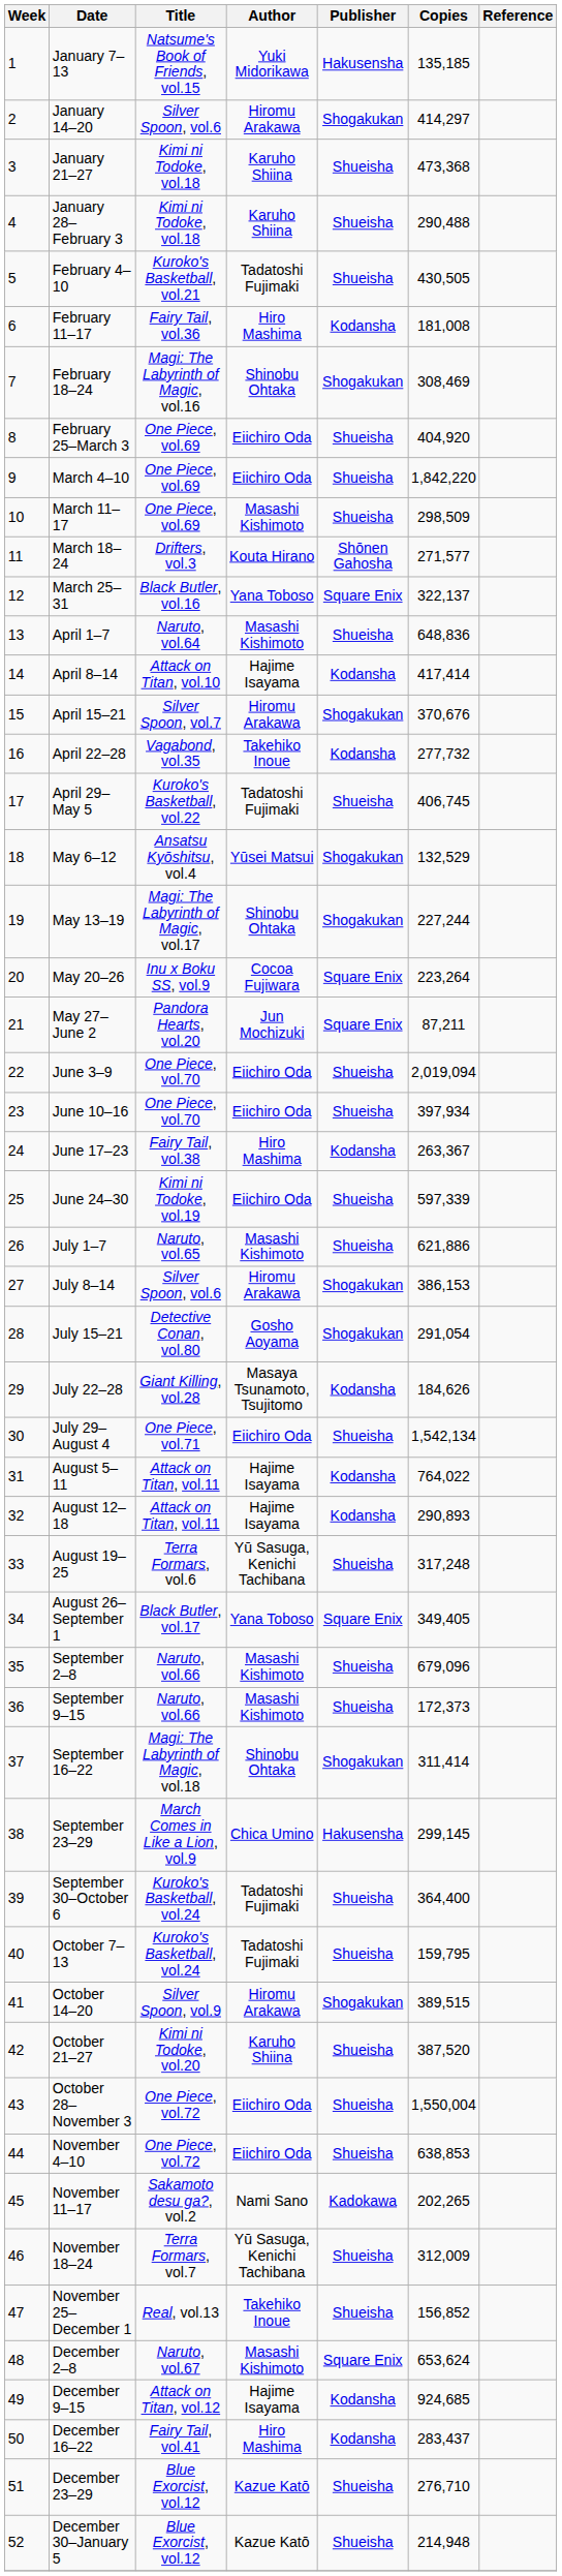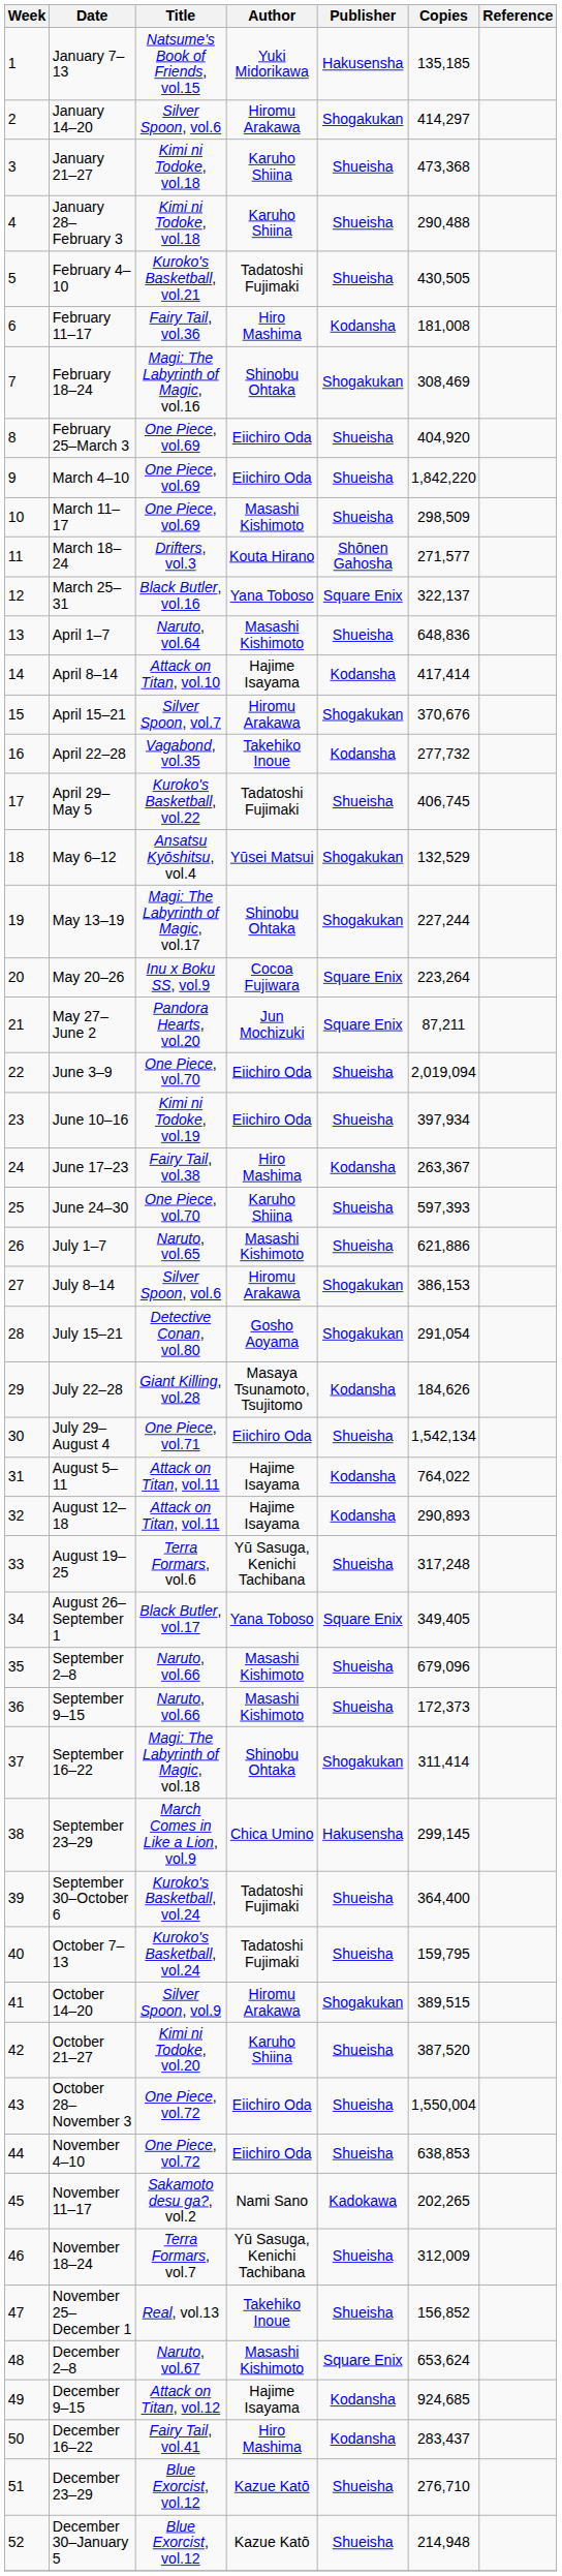June 10–16 | Title: One Piece, vol.70 -> Kimi ni Todoke, vol.19
June 24–30 | Title: Kimi ni Todoke, vol.19 -> One Piece, vol.70
June 24–30 | Author: Eiichiro Oda -> Karuho Shiina
June 24–30 | Copies: 597,339 -> 597,393
